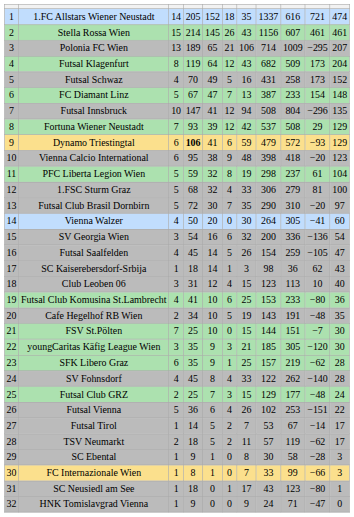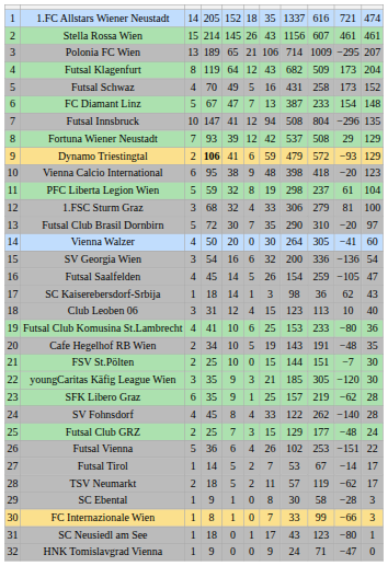Dynamo Triestingtal | column 3: 6 -> 2
1.FSC Sturm Graz | column 3: 5 -> 3
FSV St.Pölten | column 3: 7 -> 2
